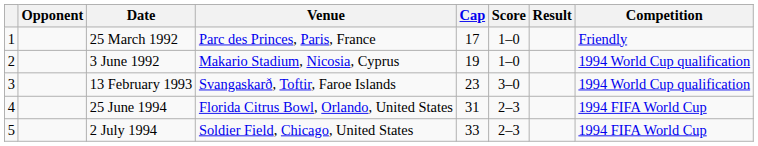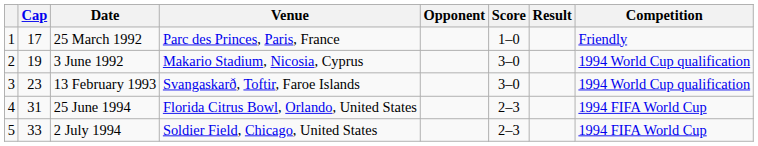columns swapped: Cap <-> Opponent
3 June 1992 | Score: 1–0 -> 3–0
